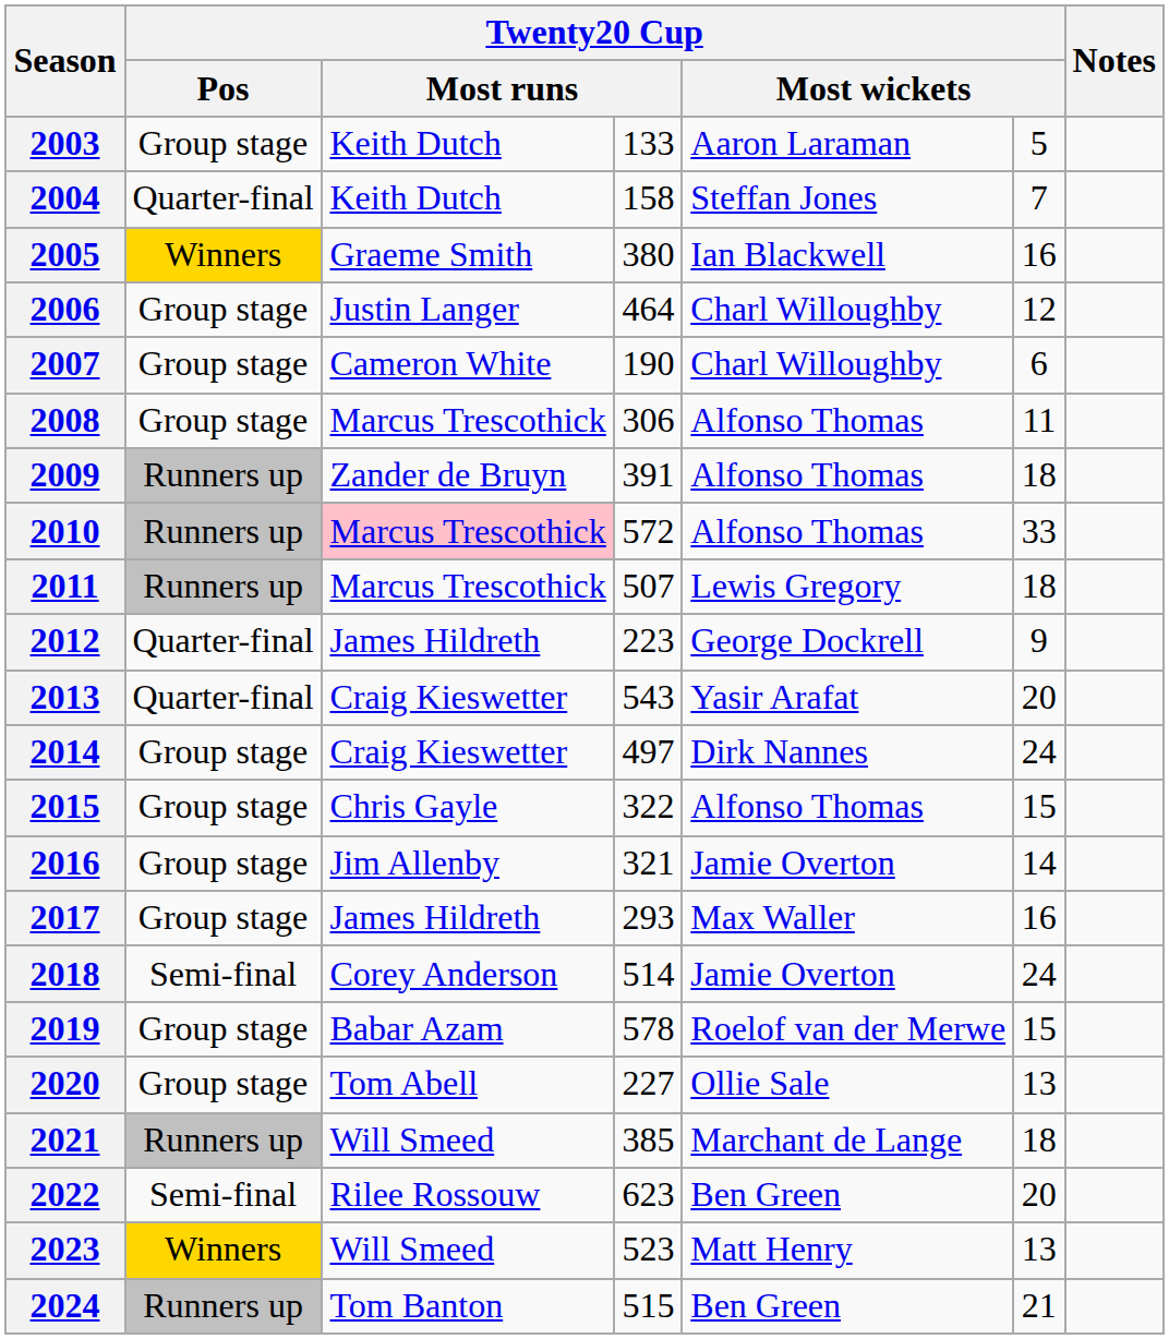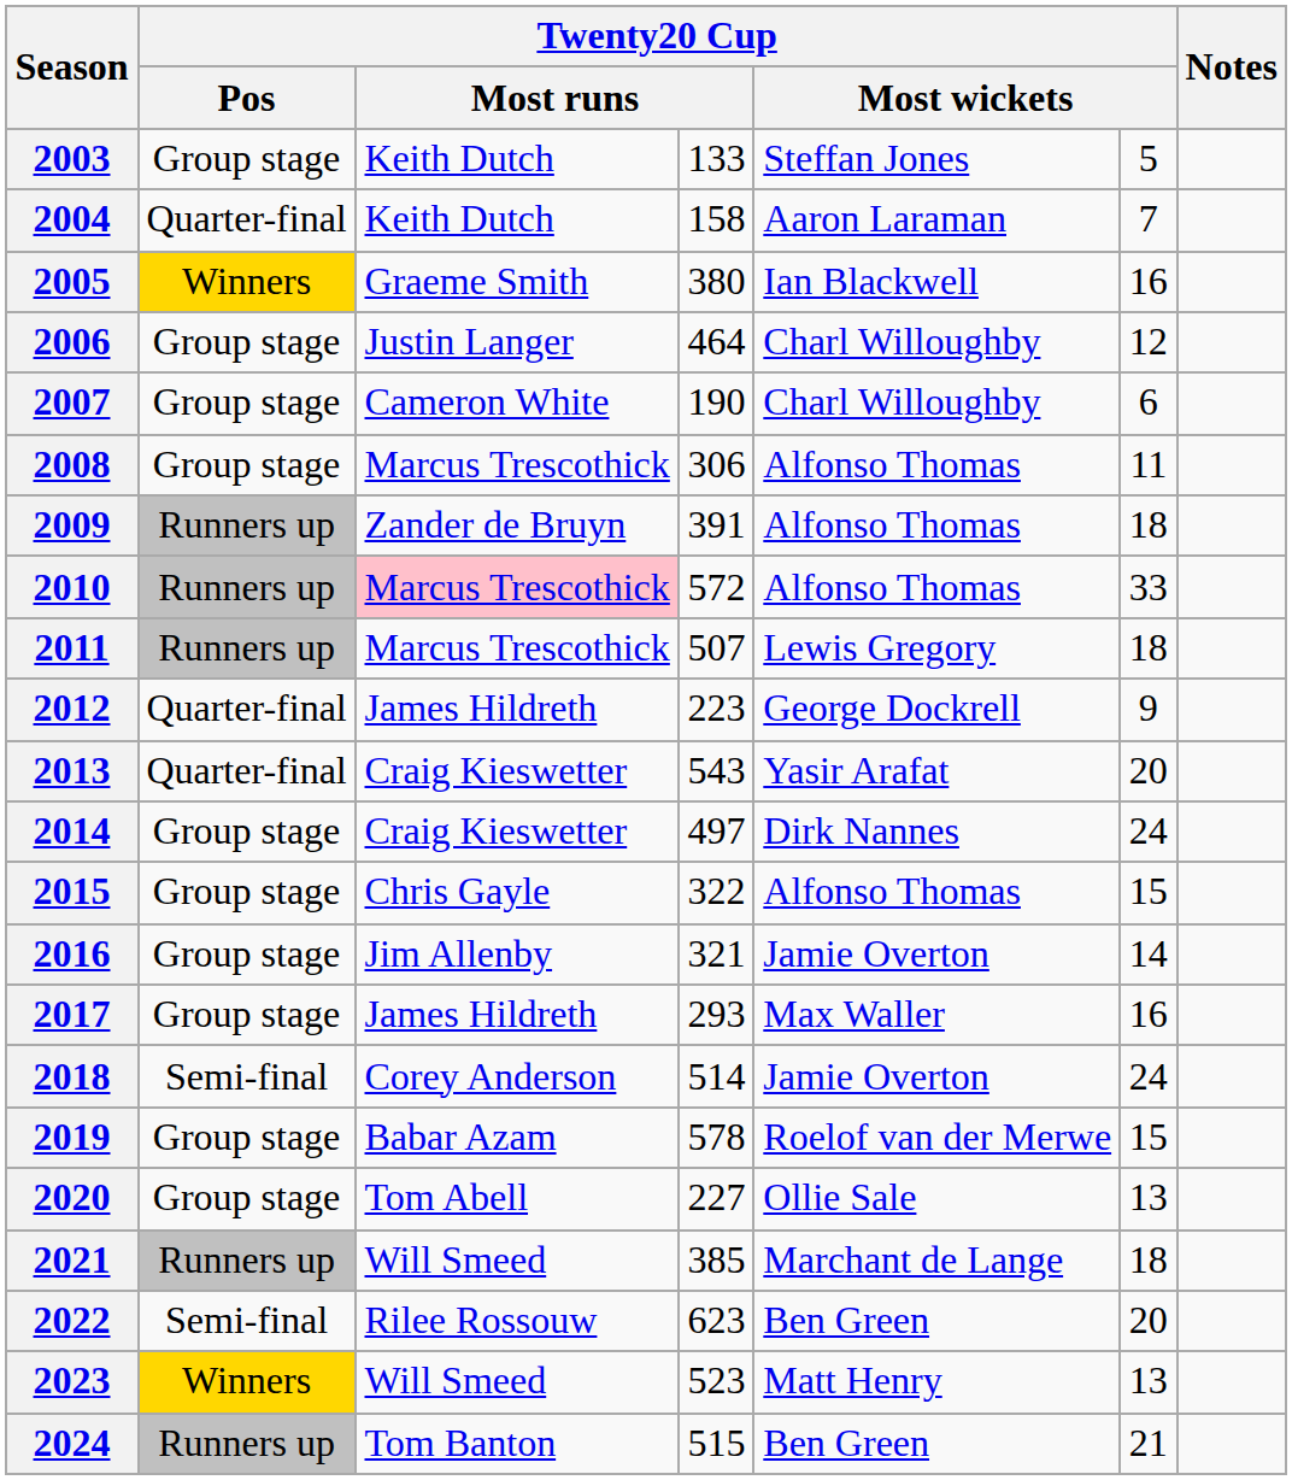2003 | column 5: Aaron Laraman -> Steffan Jones
2004 | column 5: Steffan Jones -> Aaron Laraman
